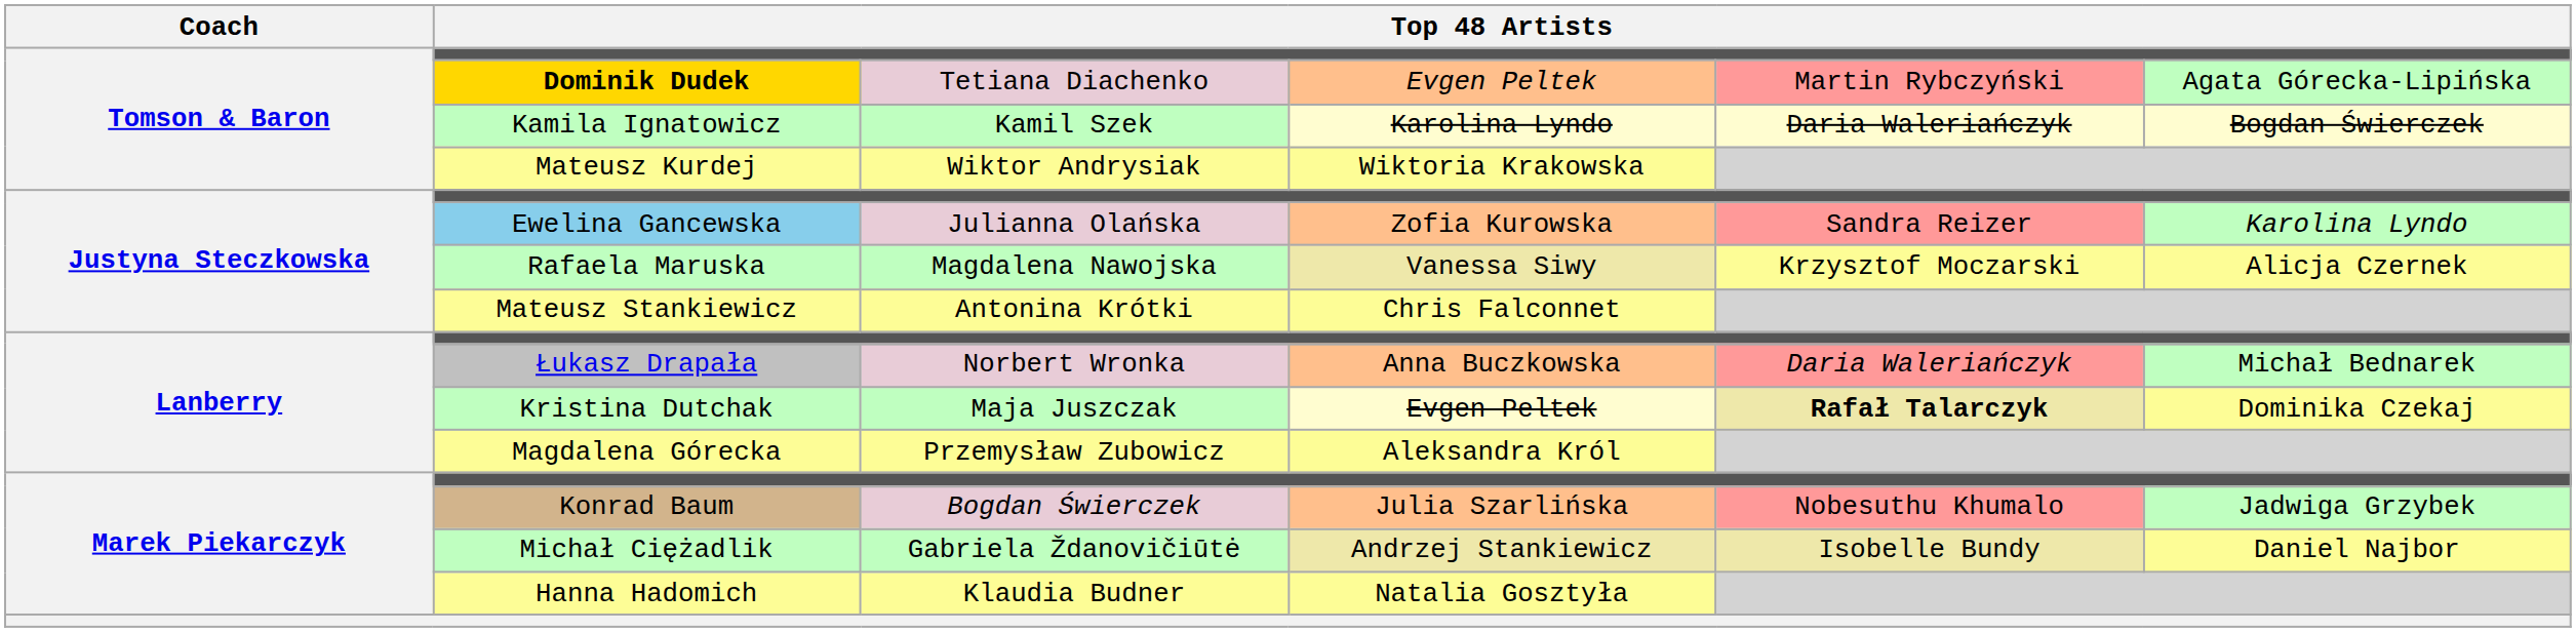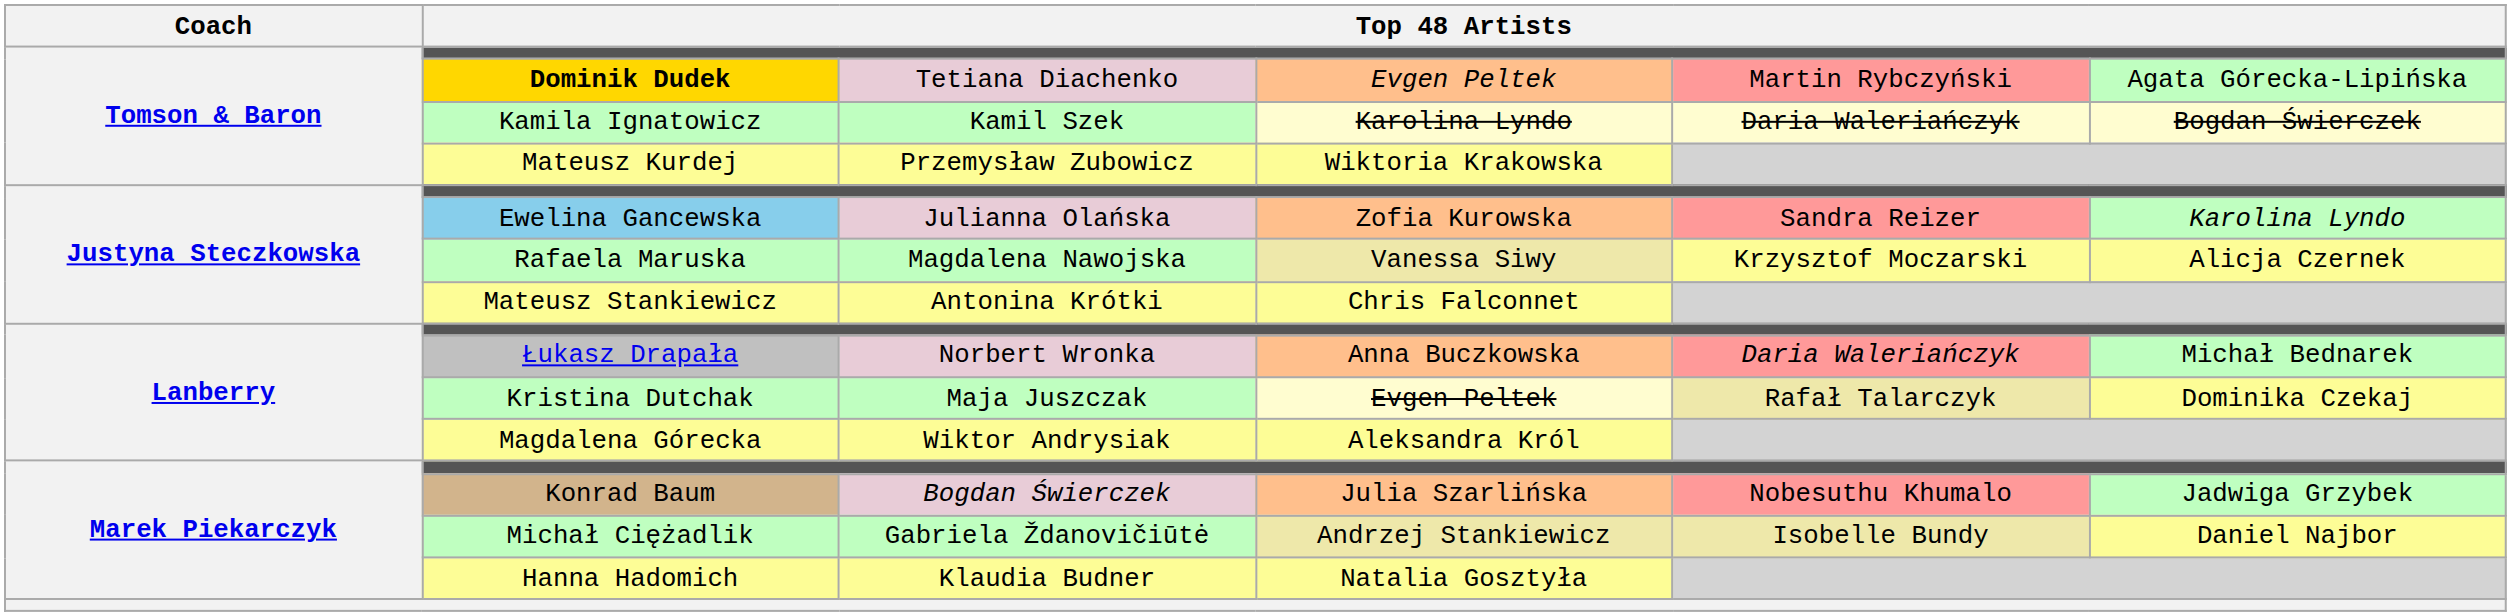Mateusz Kurdej | column 3: Wiktor Andrysiak -> Przemysław Zubowicz
Kristina Dutchak | column 5: bold -> normal
Magdalena Górecka | column 3: Przemysław Zubowicz -> Wiktor Andrysiak
